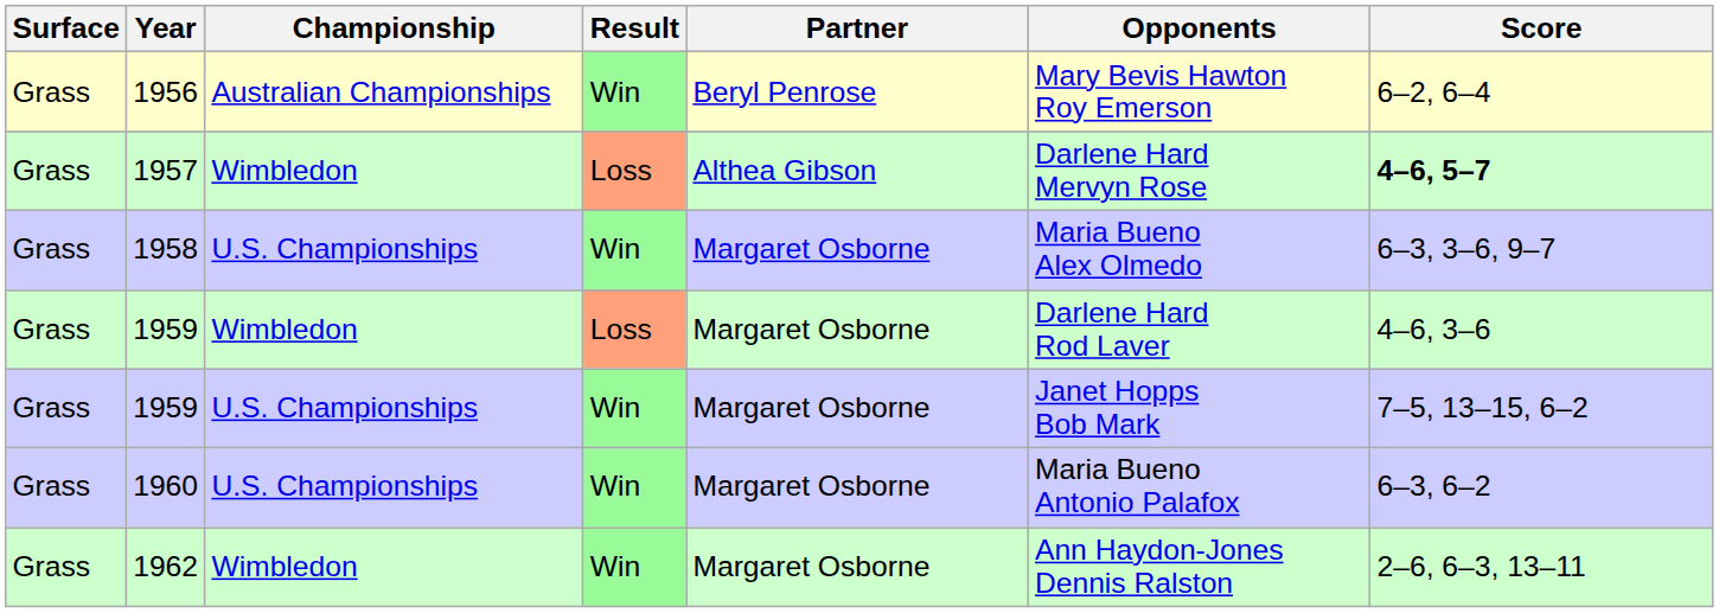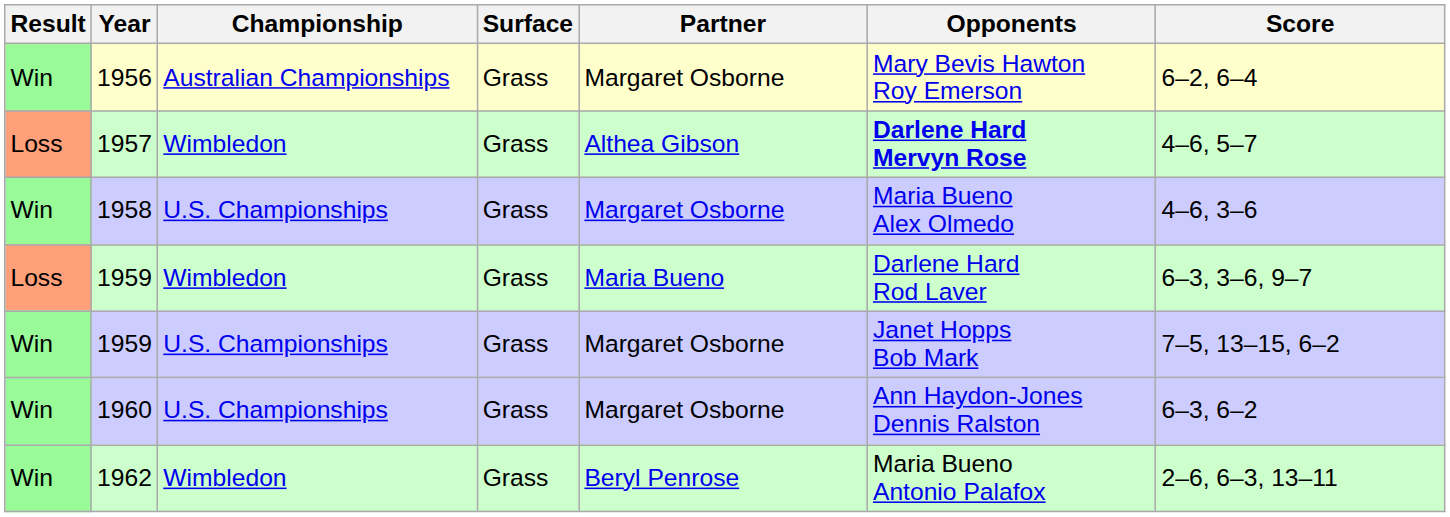columns swapped: Result <-> Surface
1956 | Partner: Beryl Penrose -> Margaret Osborne
1957 | Opponents: normal -> bold
1957 | Score: bold -> normal
1958 | Score: 6–3, 3–6, 9–7 -> 4–6, 3–6
1959 / Wimbledon | Partner: Margaret Osborne -> Maria Bueno
1959 / Wimbledon | Score: 4–6, 3–6 -> 6–3, 3–6, 9–7
1960 | Opponents: Maria Bueno Antonio Palafox -> Ann Haydon-Jones Dennis Ralston
1962 | Partner: Margaret Osborne -> Beryl Penrose
1962 | Opponents: Ann Haydon-Jones Dennis Ralston -> Maria Bueno Antonio Palafox
